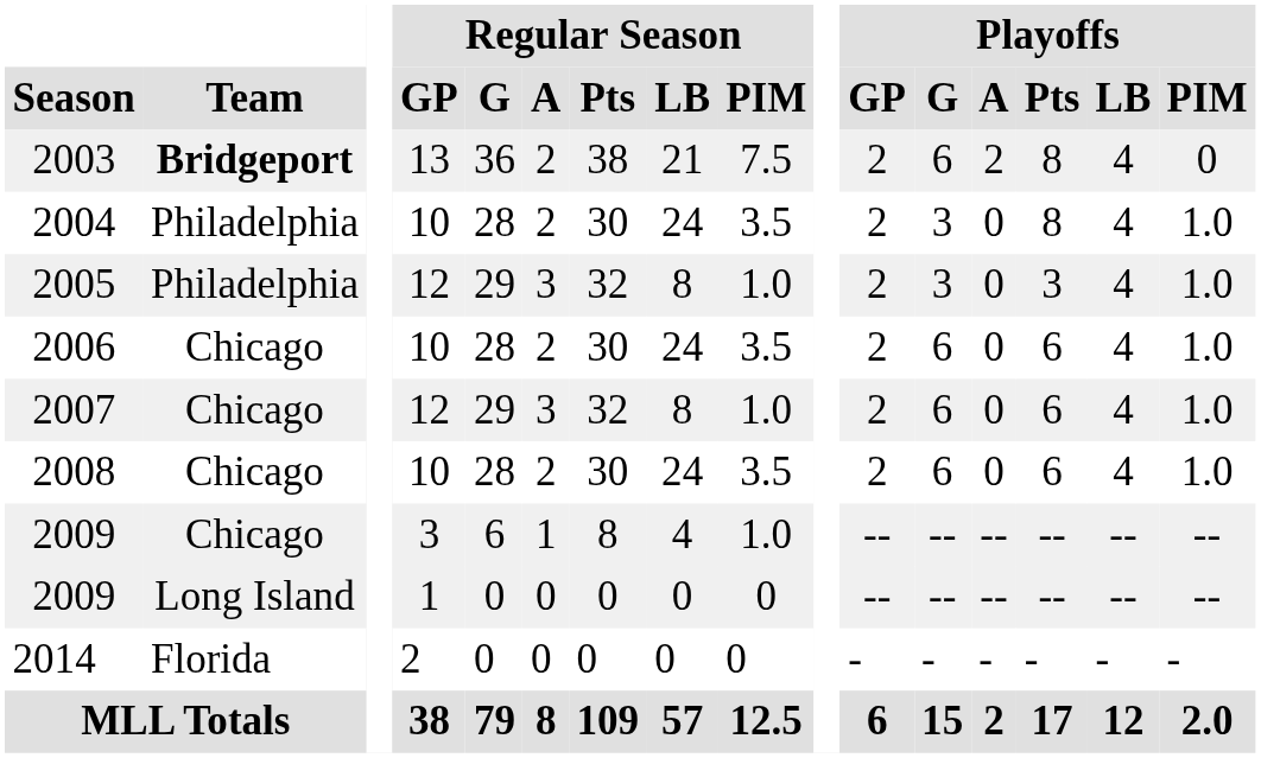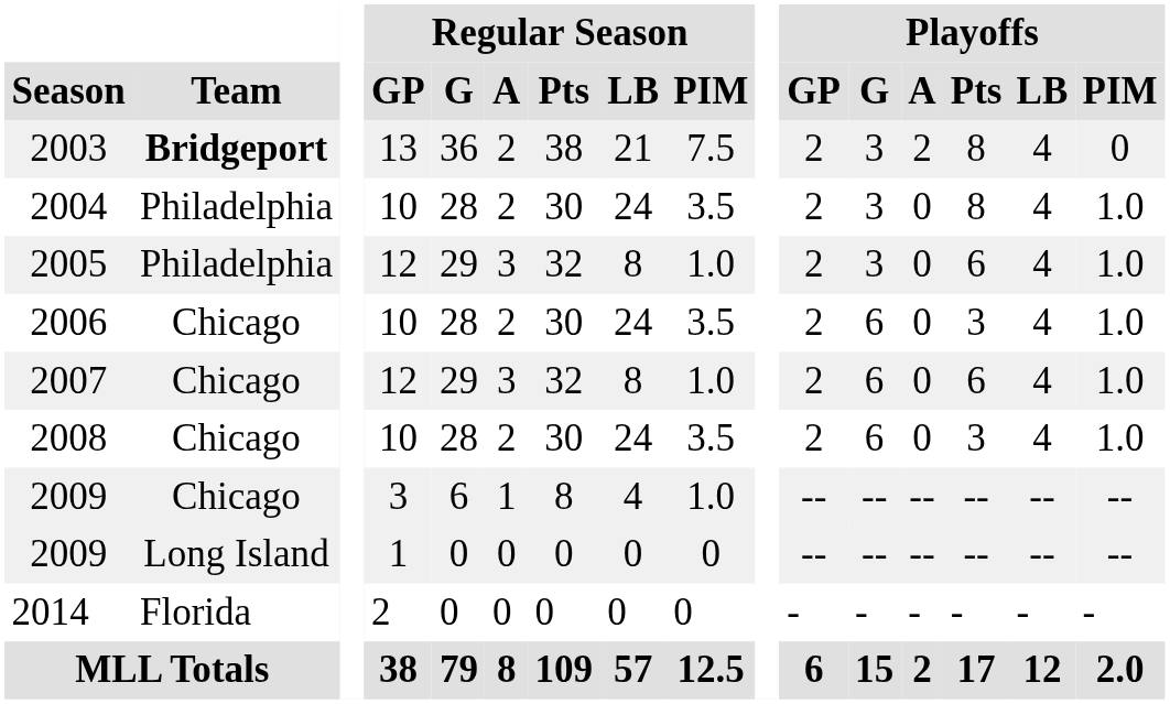2003 | Playoffs / G: 6 -> 3
2005 | Playoffs / Pts: 3 -> 6
2006 | Playoffs / Pts: 6 -> 3
2008 | Playoffs / Pts: 6 -> 3
